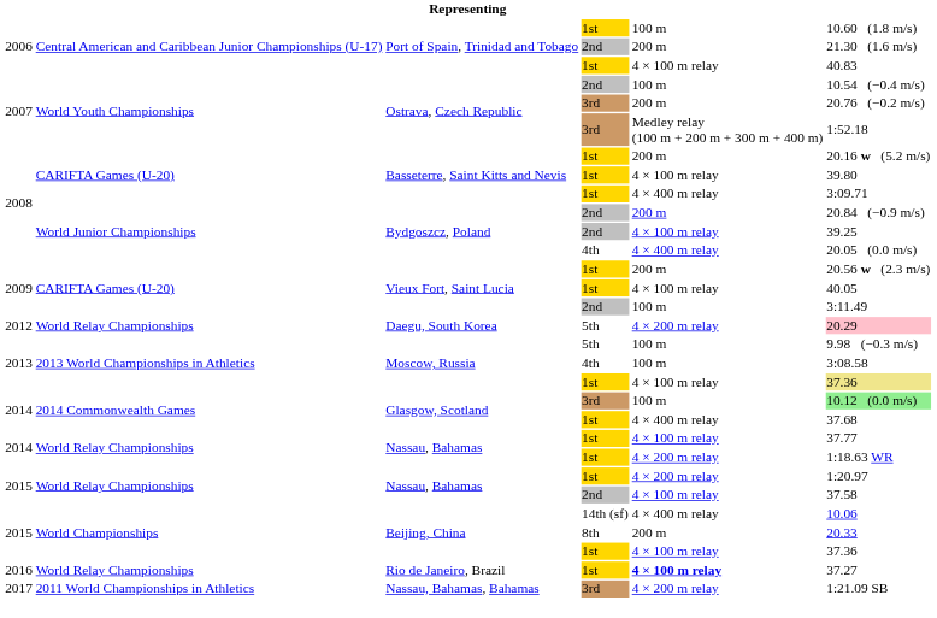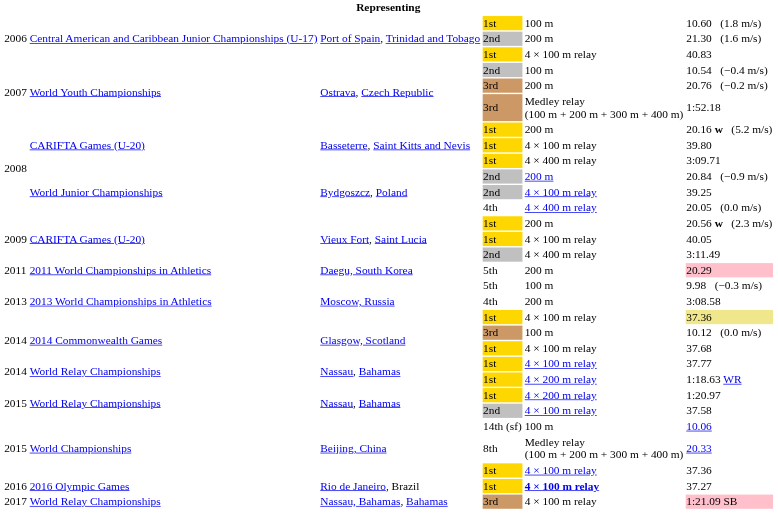Vieux Fort, Saint Lucia / 2nd | column 5: 100 m -> 4 × 400 m relay
Daegu, South Korea | column 1: 2012 -> 2011
Daegu, South Korea | column 2: World Relay Championships -> 2011 World Championships in Athletics
Daegu, South Korea | column 5: 4 × 200 m relay -> 200 m
Moscow, Russia / 4th | column 5: 100 m -> 200 m
Glasgow, Scotland / 3rd | column 6: lightgreen background -> no background
Glasgow, Scotland / 1st | column 5: 4 × 400 m relay -> 4 × 100 m relay
Beijing, China / 14th (sf) | column 5: 4 × 400 m relay -> 100 m
Beijing, China / 8th | column 5: 200 m -> Medley relay (100 m + 200 m + 300 m + 400 m)
Rio de Janeiro, Brazil | column 2: World Relay Championships -> 2016 Olympic Games
Nassau, Bahamas, Bahamas | column 2: 2011 World Championships in Athletics -> World Relay Championships
Nassau, Bahamas, Bahamas | column 5: 4 × 200 m relay -> 4 × 100 m relay
Nassau, Bahamas, Bahamas | column 6: no background -> pink background
